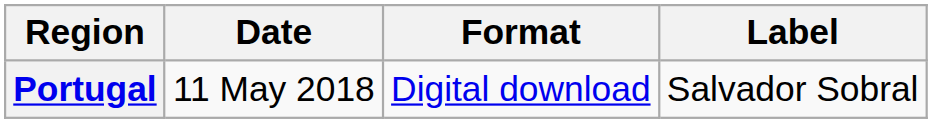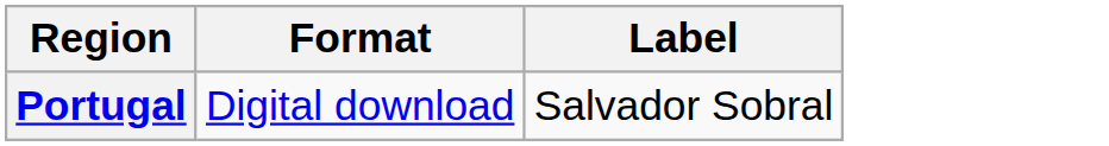- column: Date | 11 May 2018
